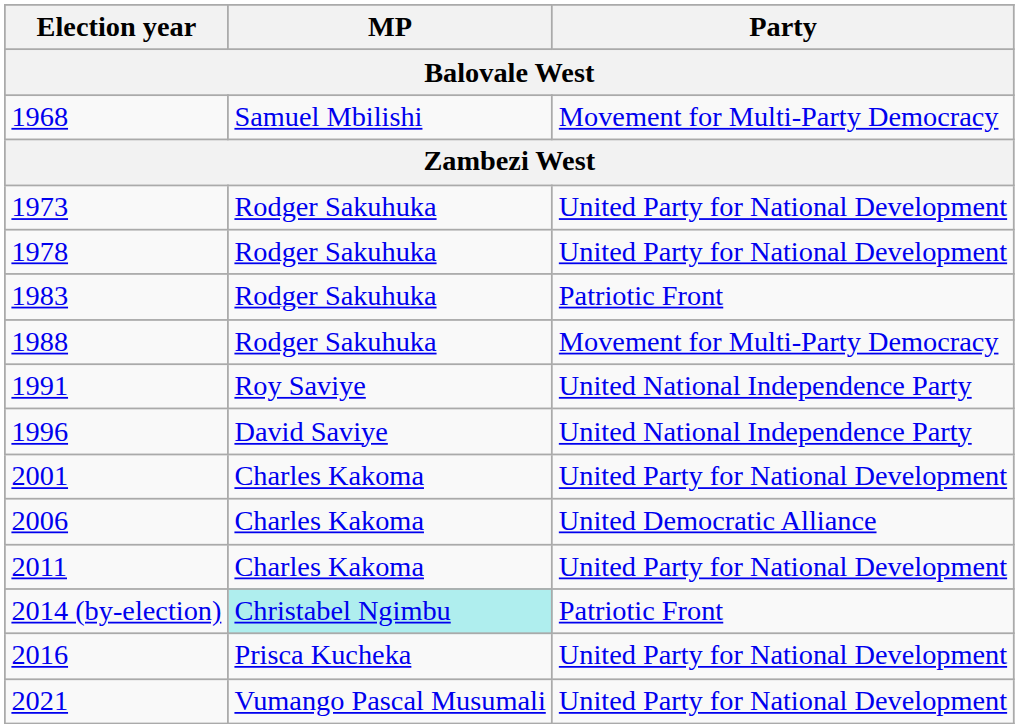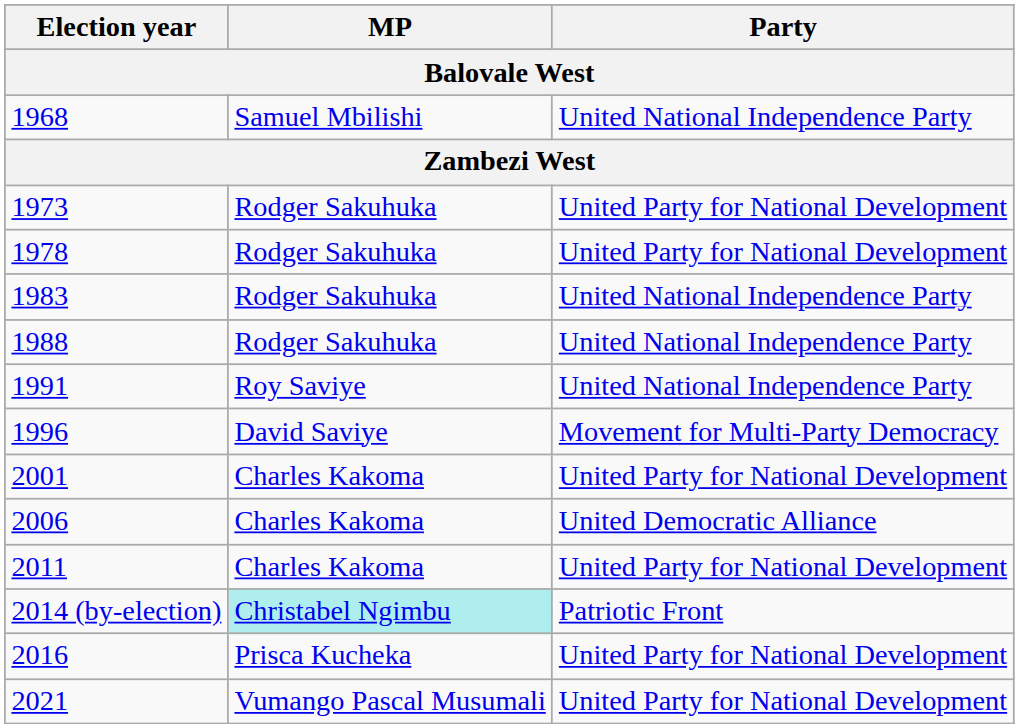1968 | Party: Movement for Multi-Party Democracy -> United National Independence Party
1983 | Party: Patriotic Front -> United National Independence Party
1988 | Party: Movement for Multi-Party Democracy -> United National Independence Party
1996 | Party: United National Independence Party -> Movement for Multi-Party Democracy
